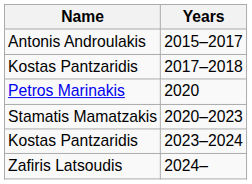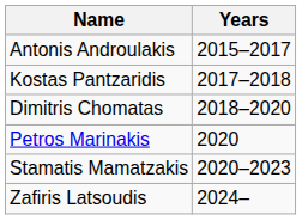+ row: Dimitris Chomatas | 2018–2020
- row: Kostas Pantzaridis | 2023–2024
